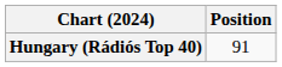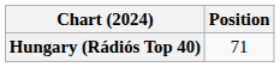Hungary (Rádiós Top 40) | Position: 91 -> 71
